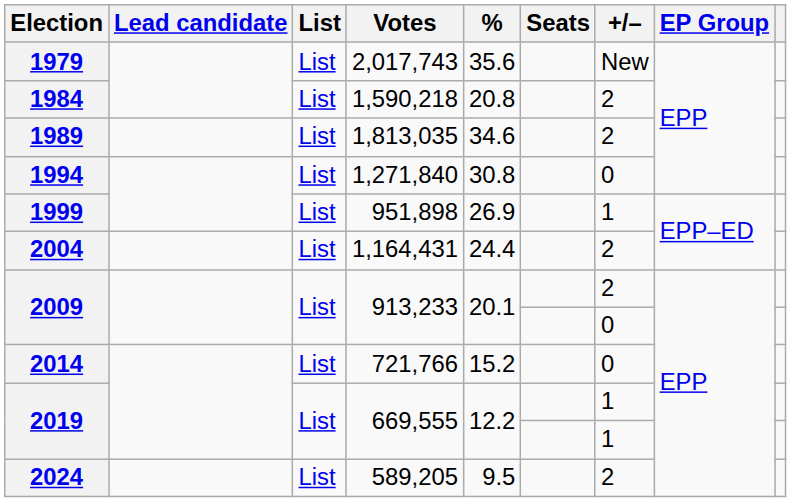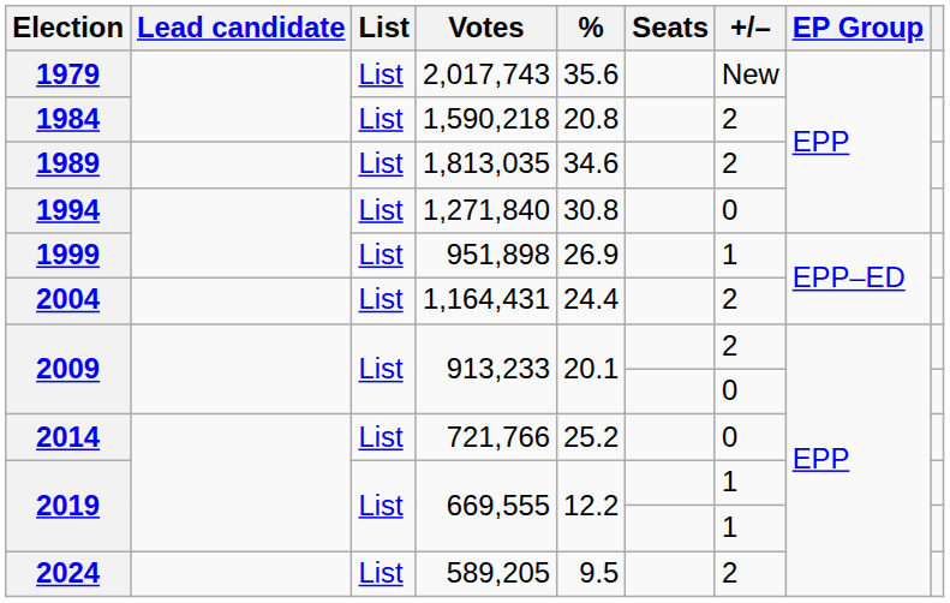2014 | %: 15.2 -> 25.2
